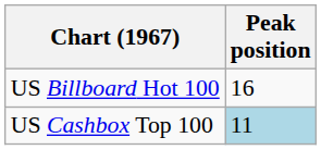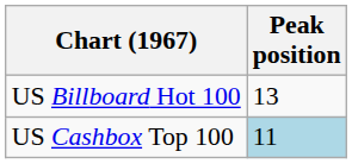US Billboard Hot 100 | Peak position: 16 -> 13
